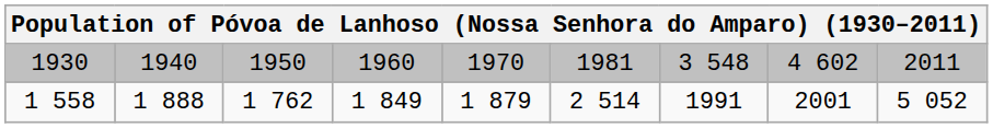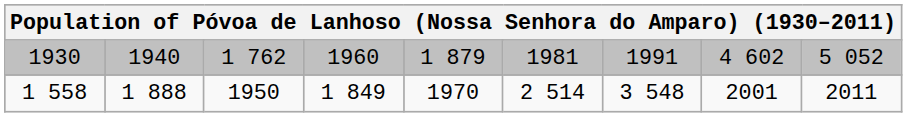1930 | column 3: 1950 -> 1 762
1930 | column 5: 1970 -> 1 879
1930 | column 7: 3 548 -> 1991
1930 | column 9: 2011 -> 5 052
1 558 | column 3: 1 762 -> 1950
1 558 | column 5: 1 879 -> 1970
1 558 | column 7: 1991 -> 3 548
1 558 | column 9: 5 052 -> 2011
